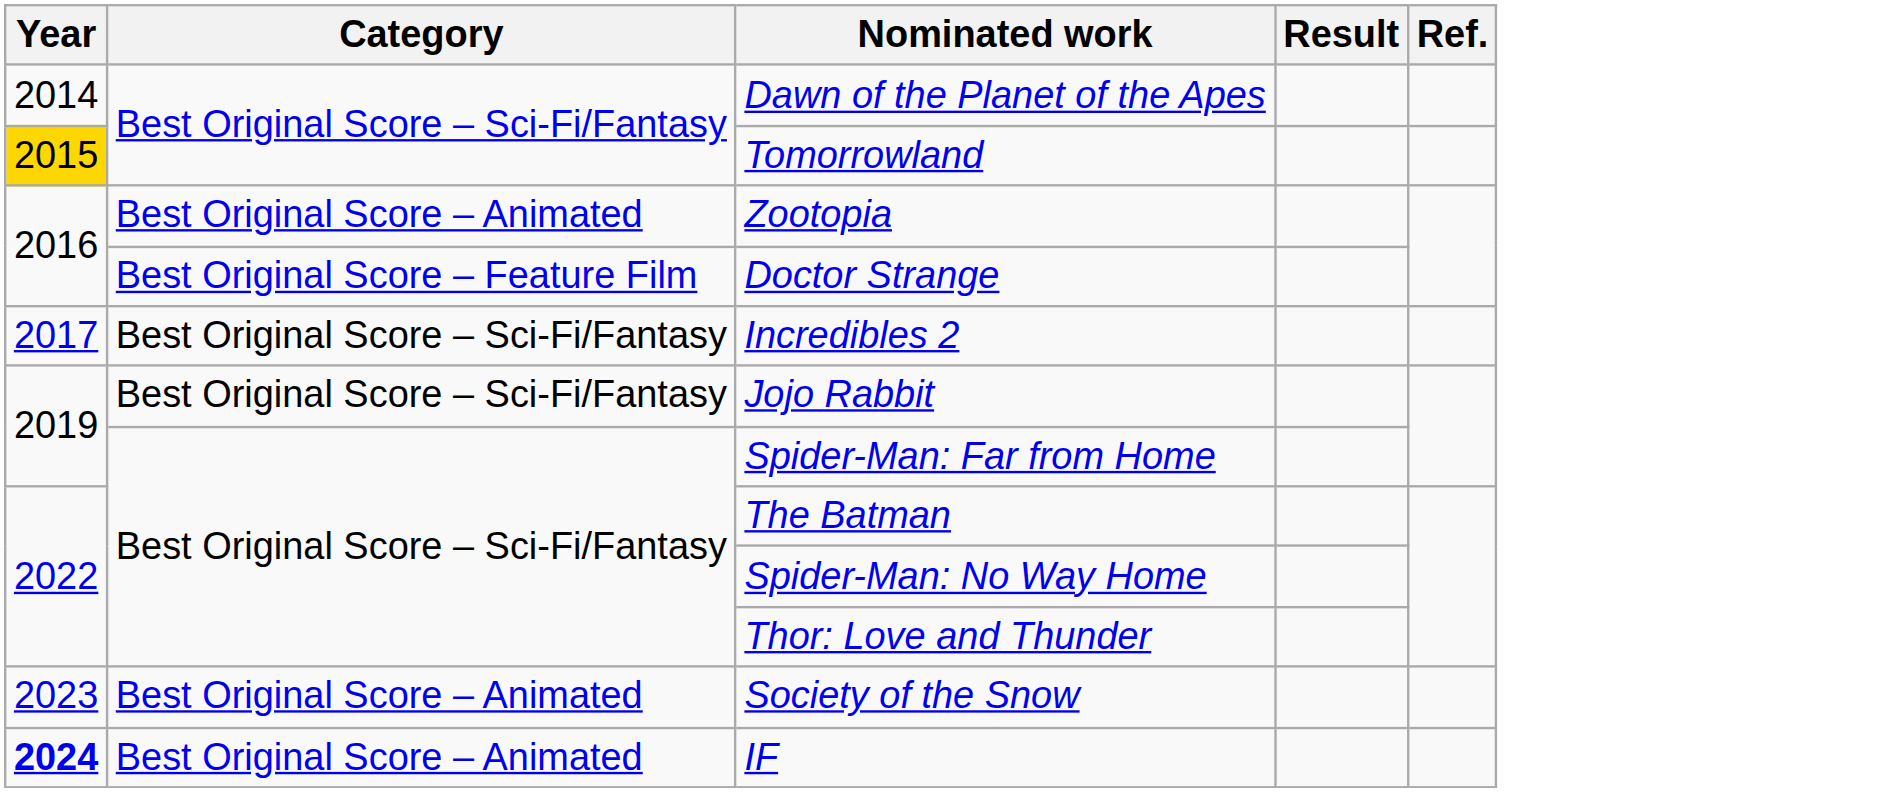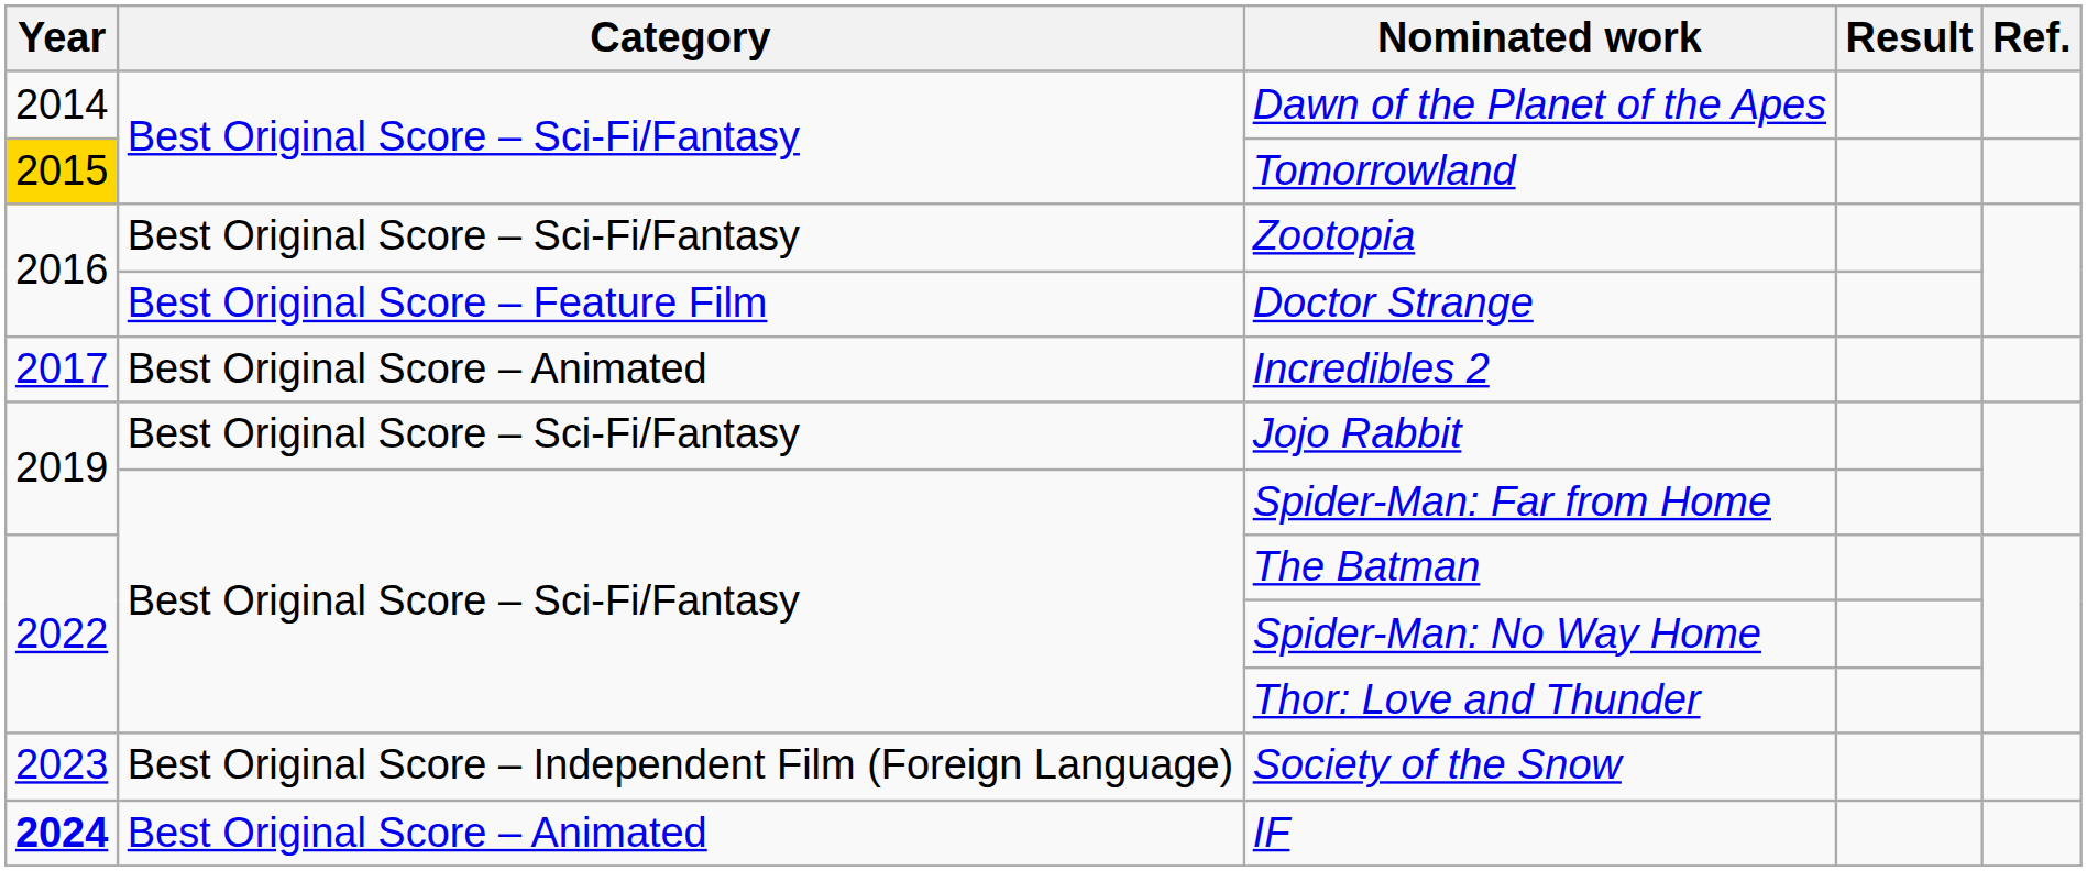Zootopia | Category: Best Original Score – Animated -> Best Original Score – Sci-Fi/Fantasy
Incredibles 2 | Category: Best Original Score – Sci-Fi/Fantasy -> Best Original Score – Animated
Society of the Snow | Category: Best Original Score – Animated -> Best Original Score – Independent Film (Foreign Language)
